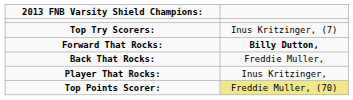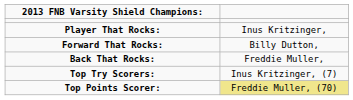rows swapped: Player That Rocks: <-> Top Try Scorers:
Forward That Rocks: | column 2: bold -> normal
